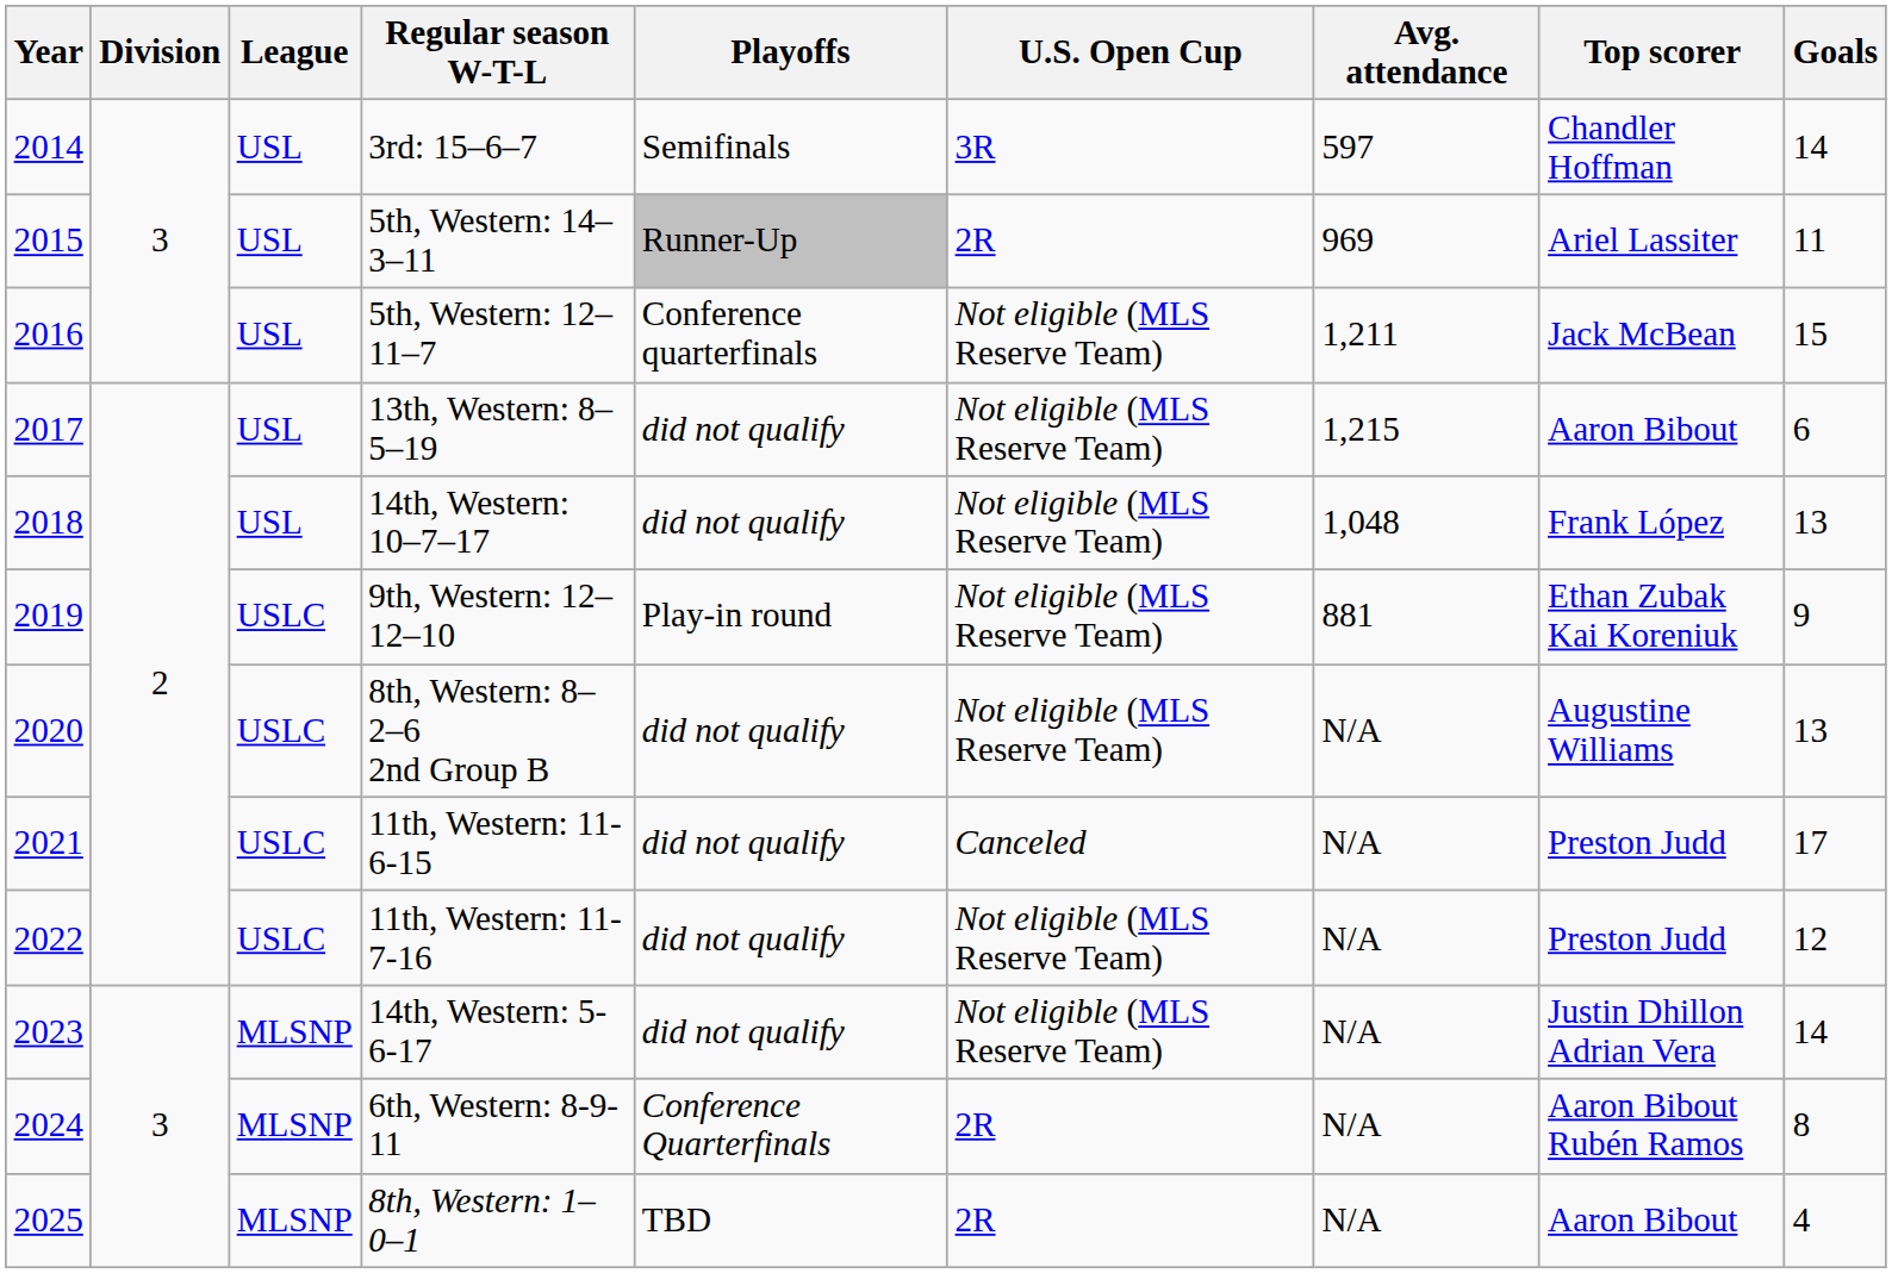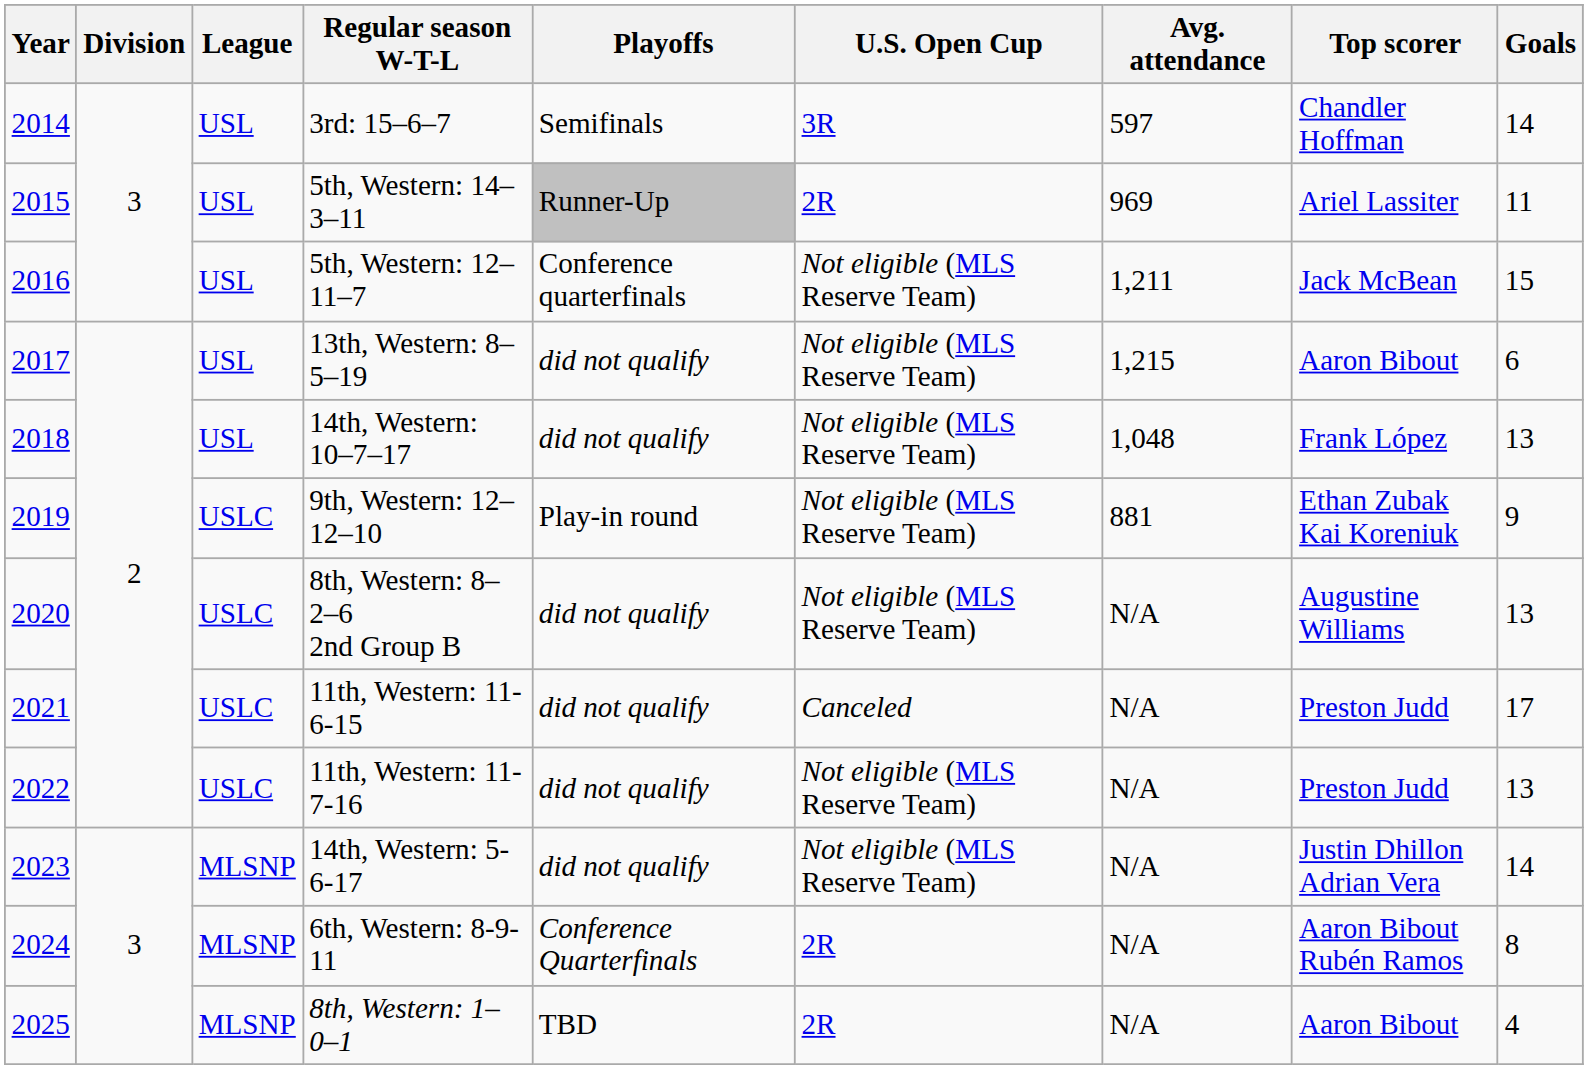11th, Western: 11-7-16 | Goals: 12 -> 13
